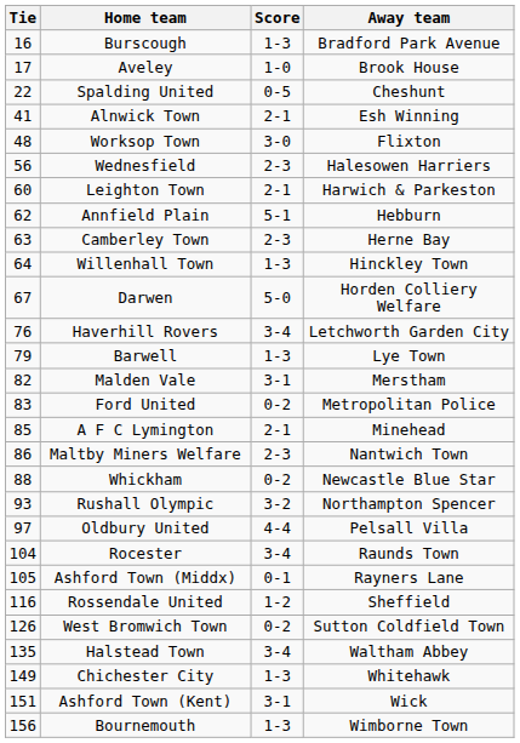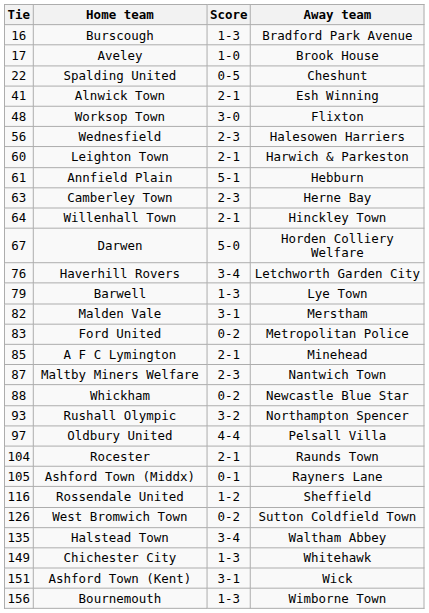Annfield Plain | Tie: 62 -> 61
Willenhall Town | Score: 1-3 -> 2-1
Maltby Miners Welfare | Tie: 86 -> 87
Rocester | Score: 3-4 -> 2-1
